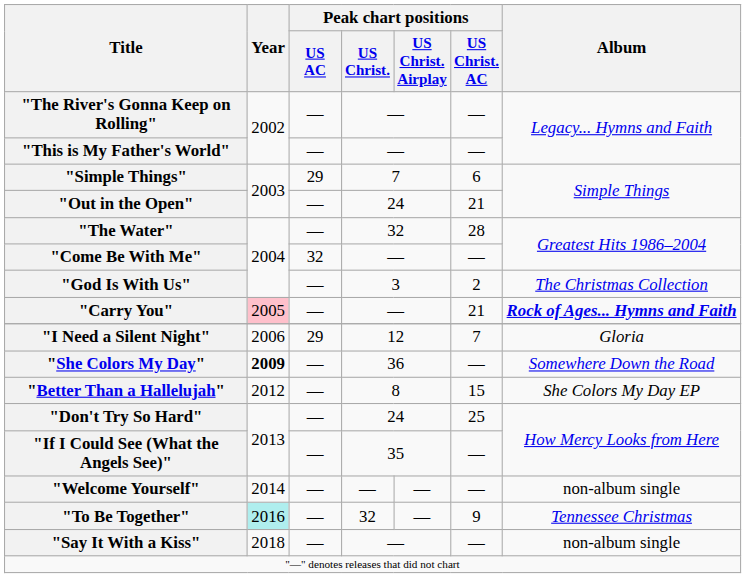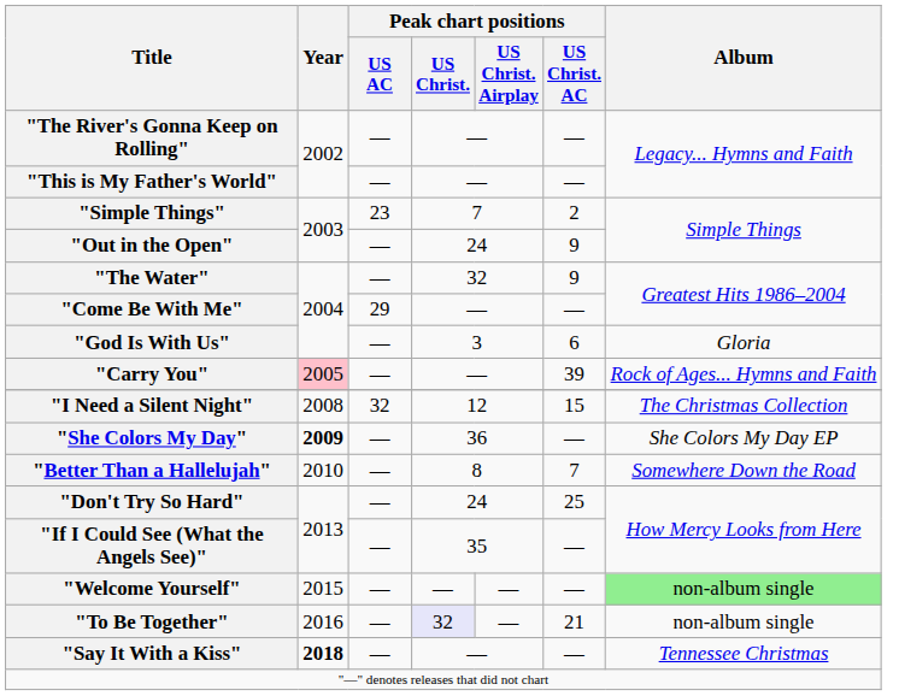"Simple Things" | Peak chart positions / US AC: 29 -> 23
"Simple Things" | Peak chart positions / US Christ. AC: 6 -> 2
"Out in the Open" | Peak chart positions / US Christ. AC: 21 -> 9
"The Water" | Peak chart positions / US Christ. AC: 28 -> 9
"Come Be With Me" | Peak chart positions / US AC: 32 -> 29
"God Is With Us" | Peak chart positions / US Christ. AC: 2 -> 6
"God Is With Us" | Album: The Christmas Collection -> Gloria
"Carry You" | Peak chart positions / US Christ. AC: 21 -> 39
"Carry You" | Album: bold -> normal
"I Need a Silent Night" | Year: 2006 -> 2008
"I Need a Silent Night" | Peak chart positions / US AC: 29 -> 32
"I Need a Silent Night" | Peak chart positions / US Christ. AC: 7 -> 15
"I Need a Silent Night" | Album: Gloria -> The Christmas Collection
"She Colors My Day" | Album: Somewhere Down the Road -> She Colors My Day EP
"Better Than a Hallelujah" | Year: 2012 -> 2010
"Better Than a Hallelujah" | Peak chart positions / US Christ. AC: 15 -> 7
"Better Than a Hallelujah" | Album: She Colors My Day EP -> Somewhere Down the Road
"Welcome Yourself" | Year: 2014 -> 2015
"Welcome Yourself" | Album: no background -> lightgreen background
"To Be Together" | Year: paleturquoise background -> no background
"To Be Together" | Peak chart positions / US Christ.: no background -> lavender background
"To Be Together" | Peak chart positions / US Christ. AC: 9 -> 21
"To Be Together" | Album: Tennessee Christmas -> non-album single
"Say It With a Kiss" | Year: normal -> bold
"Say It With a Kiss" | Album: non-album single -> Tennessee Christmas
